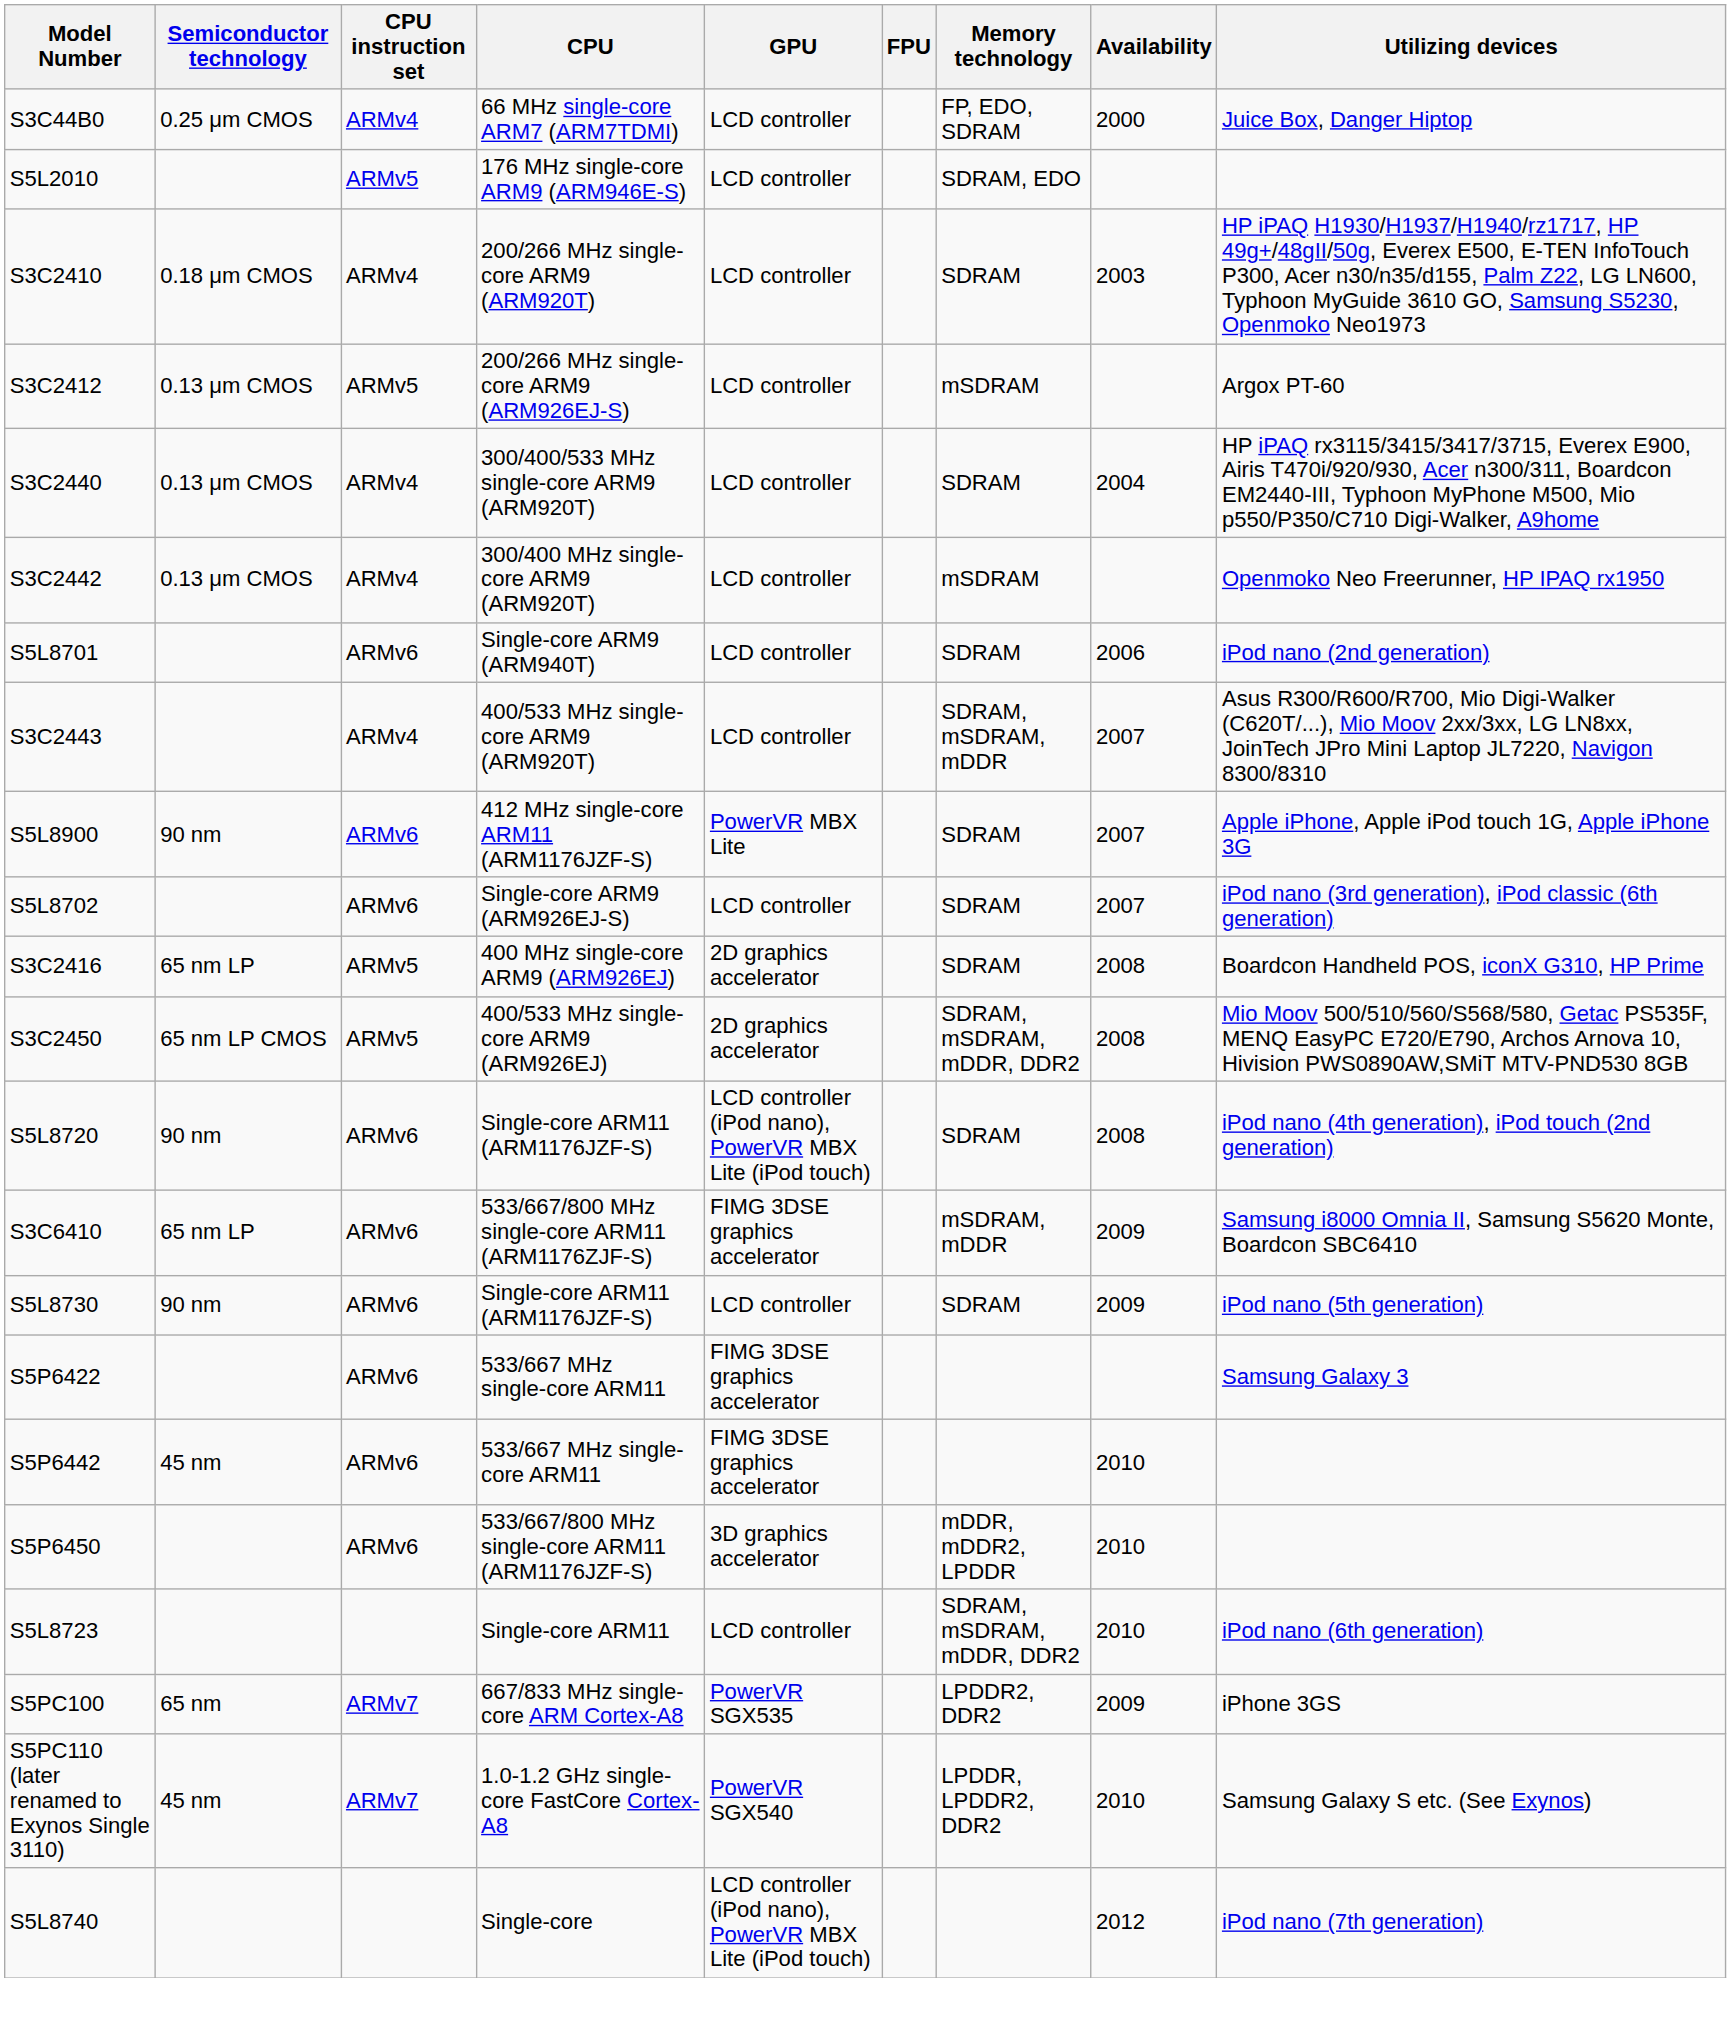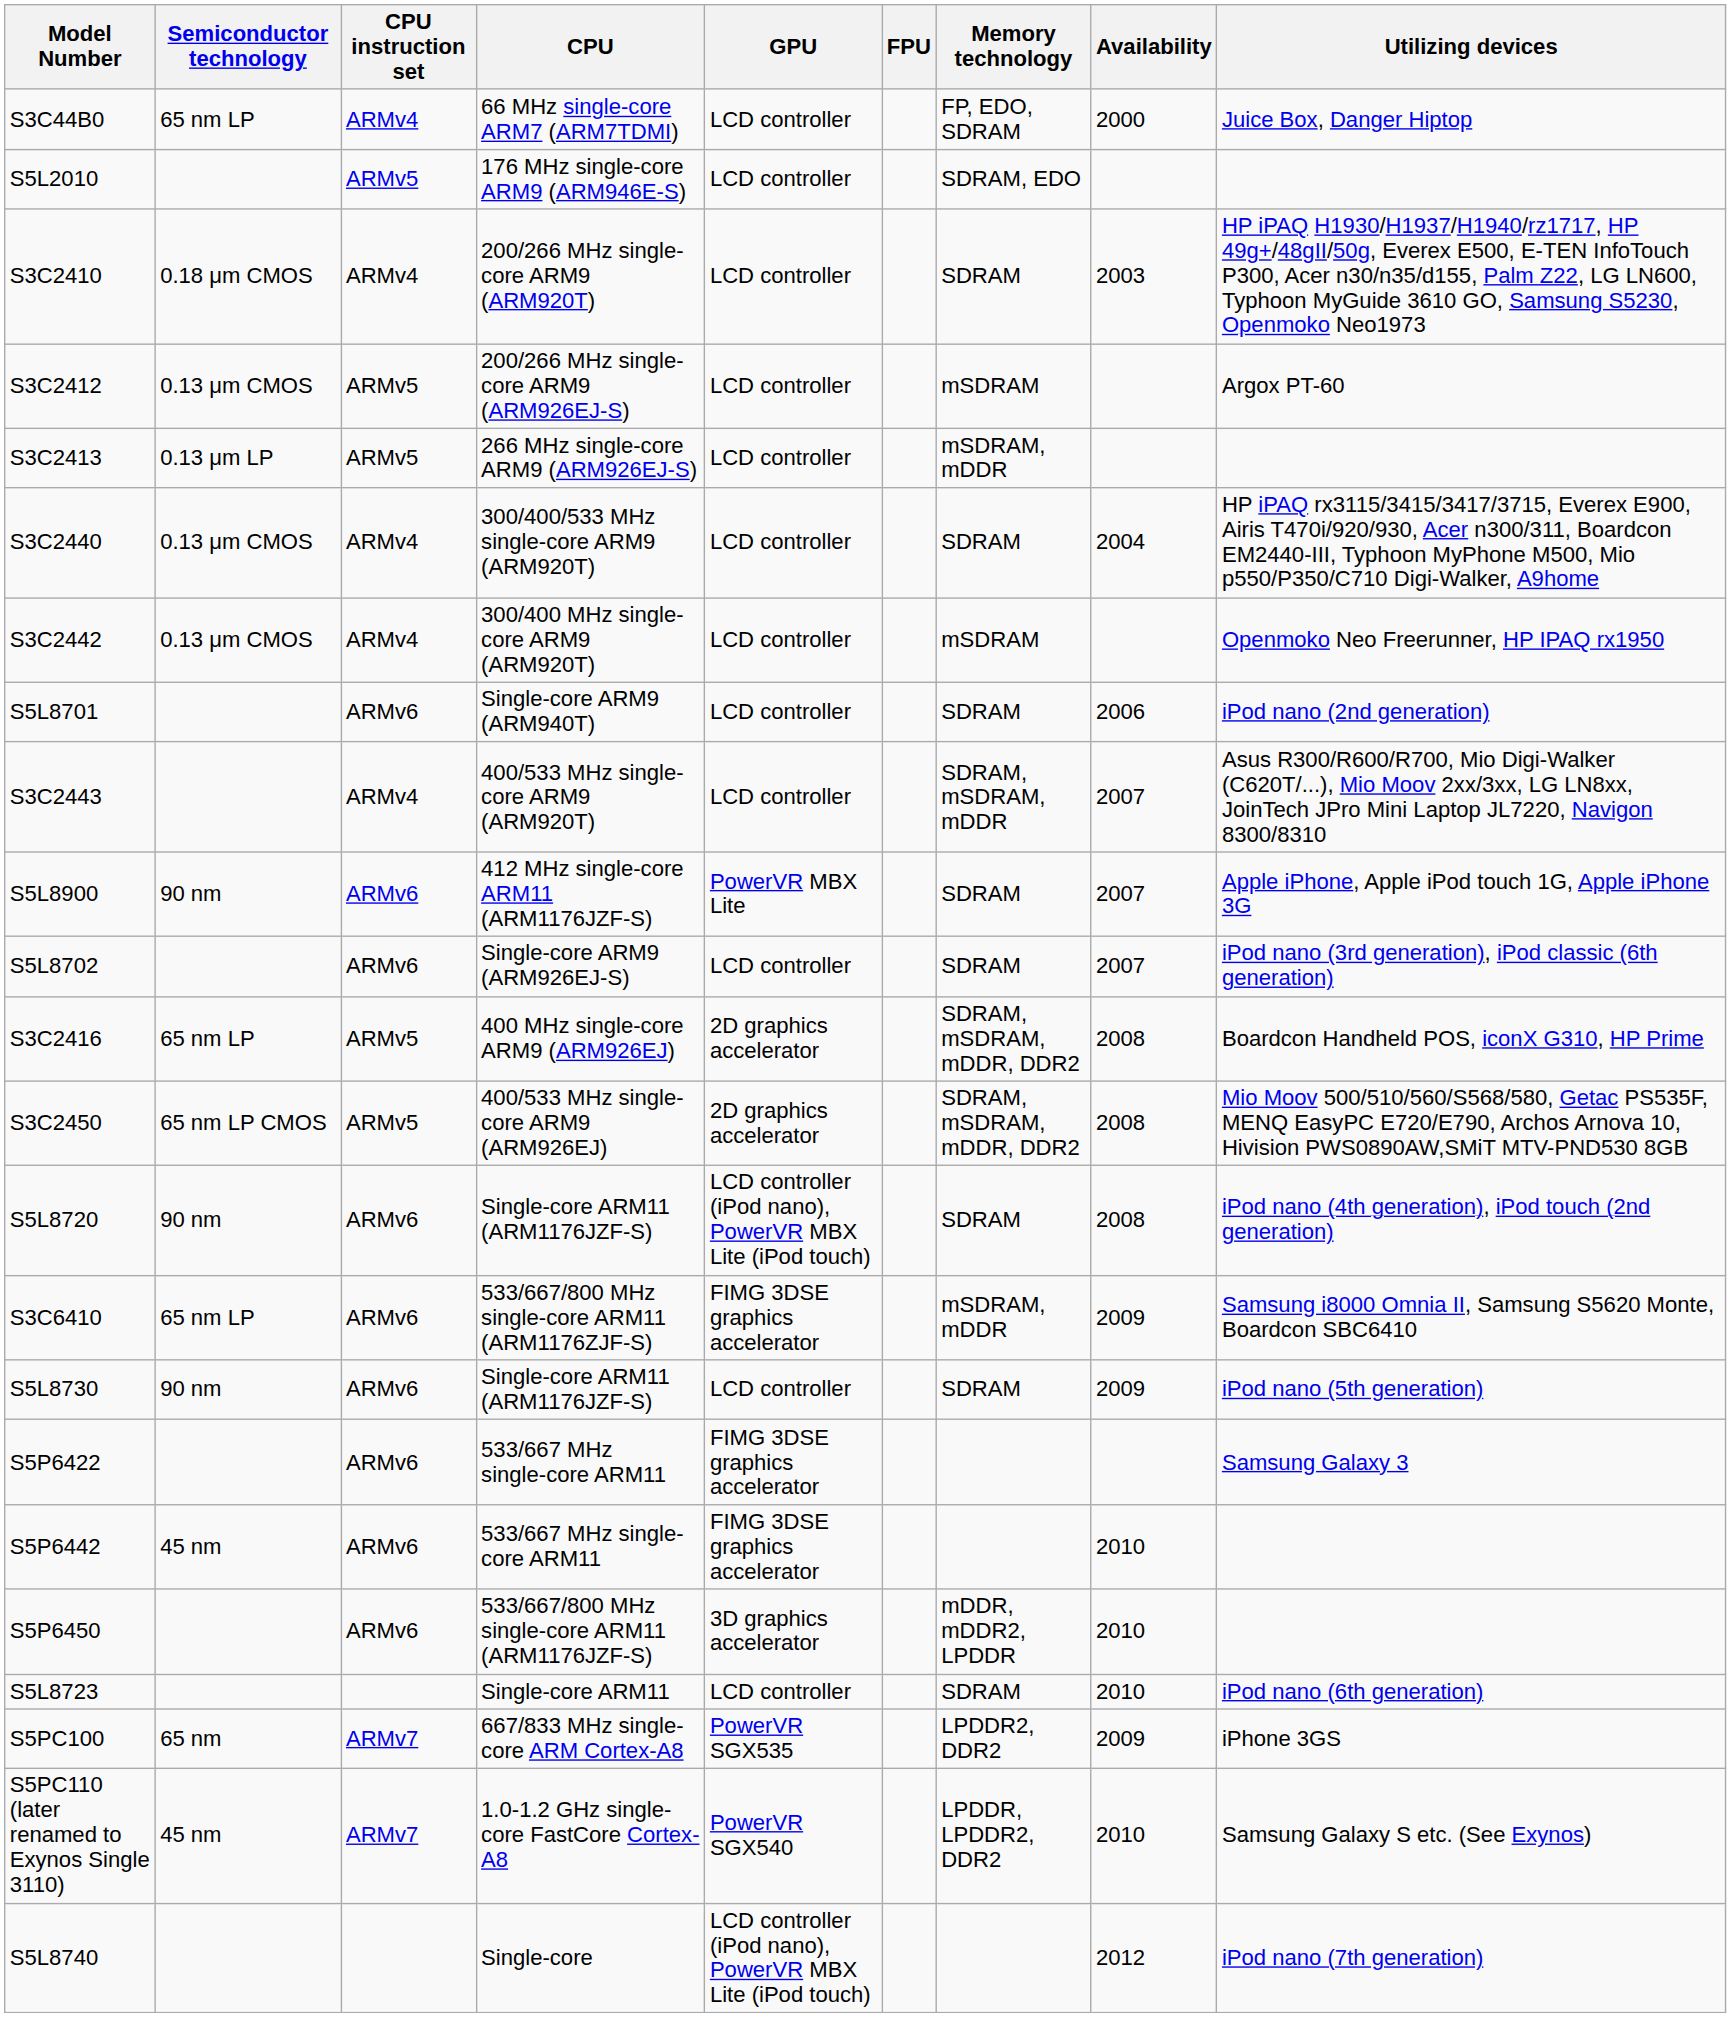S3C44B0 | Semiconductor technology: 0.25 μm CMOS -> 65 nm LP
+ row: S3C2413 | 0.13 μm LP | ARMv5 | 266 MHz single-core ARM9 (ARM926EJ-S) | LCD controller | mSDRAM, mDDR
S3C2416 | Memory technology: SDRAM -> SDRAM, mSDRAM, mDDR, DDR2
S5L8723 | Memory technology: SDRAM, mSDRAM, mDDR, DDR2 -> SDRAM
